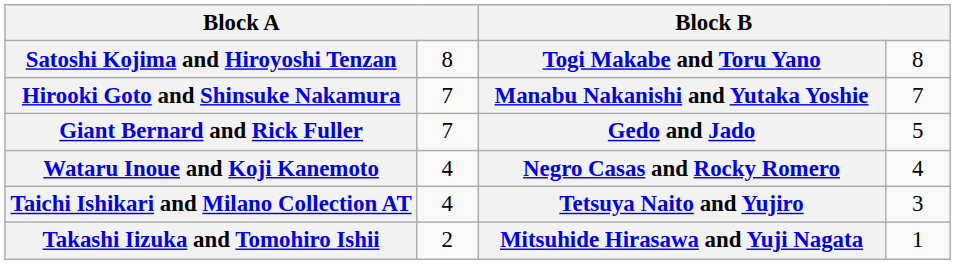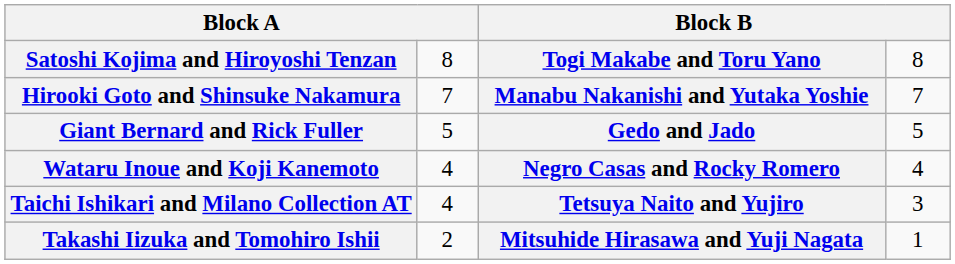Giant Bernard and Rick Fuller | column 2: 7 -> 5
